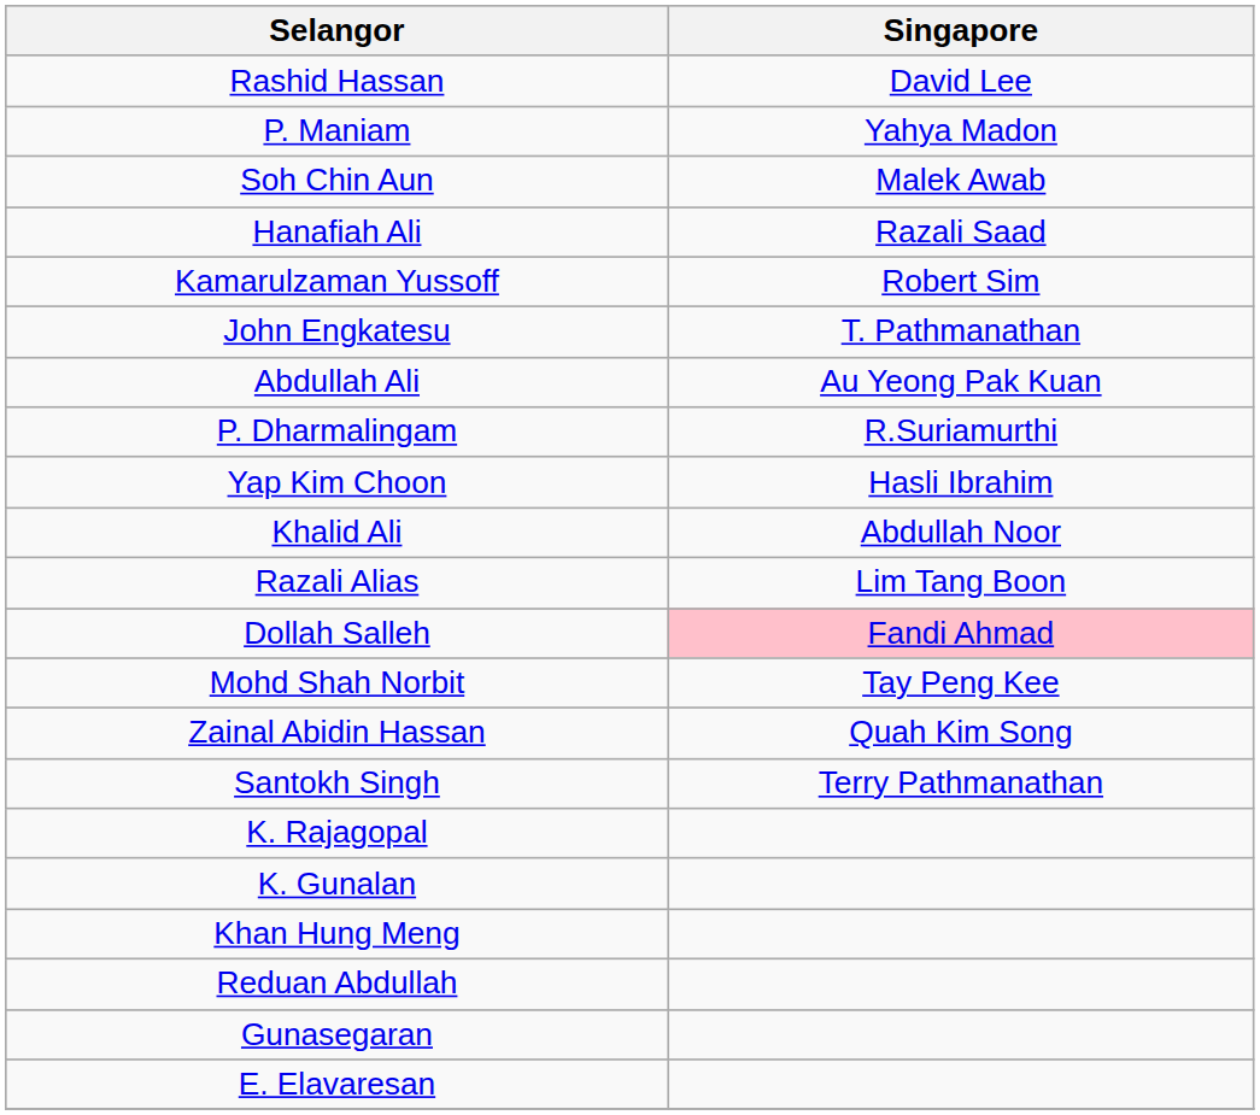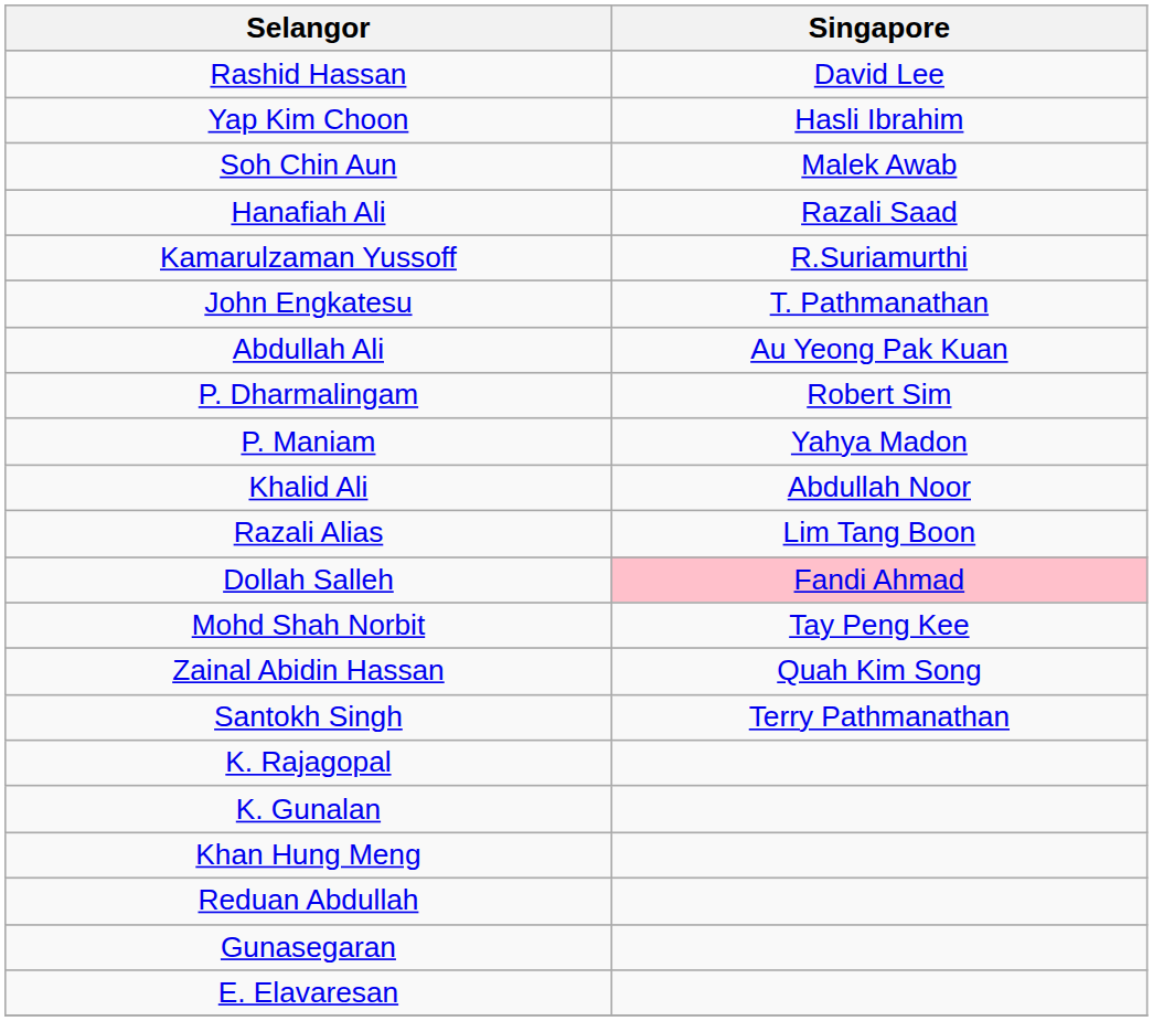rows swapped: Yap Kim Choon <-> P. Maniam
Kamarulzaman Yussoff | Singapore: Robert Sim -> R.Suriamurthi
P. Dharmalingam | Singapore: R.Suriamurthi -> Robert Sim
